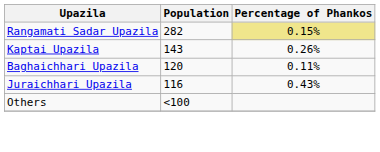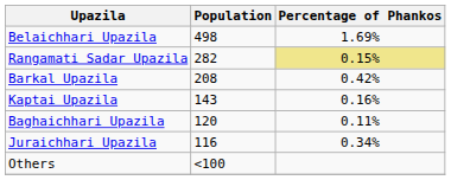+ row: Belaichhari Upazila | 498 | 1.69%
+ row: Barkal Upazila | 208 | 0.42%
Kaptai Upazila | Percentage of Phankos: 0.26% -> 0.16%
Juraichhari Upazila | Percentage of Phankos: 0.43% -> 0.34%
